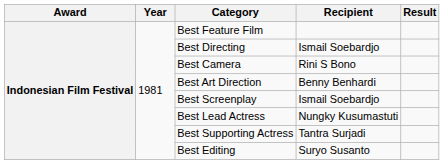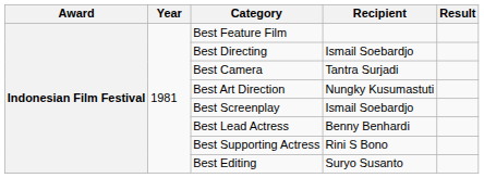Best Camera | Recipient: Rini S Bono -> Tantra Surjadi
Best Art Direction | Recipient: Benny Benhardi -> Nungky Kusumastuti
Best Lead Actress | Recipient: Nungky Kusumastuti -> Benny Benhardi
Best Supporting Actress | Recipient: Tantra Surjadi -> Rini S Bono
